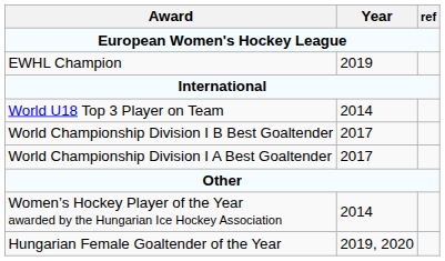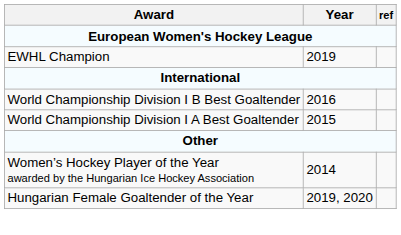- row: World U18 Top 3 Player on Team | 2014
World Championship Division I B Best Goaltender | Year: 2017 -> 2016
World Championship Division I A Best Goaltender | Year: 2017 -> 2015
